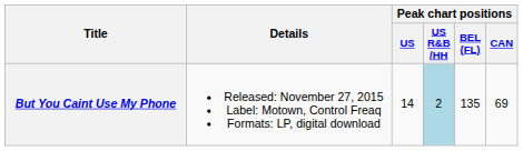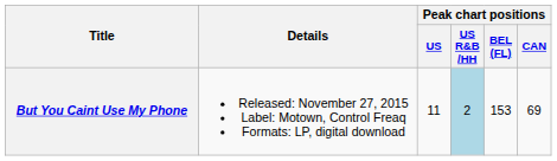But You Caint Use My Phone | Peak chart positions / US: 14 -> 11
But You Caint Use My Phone | Peak chart positions / BEL (FL): 135 -> 153
